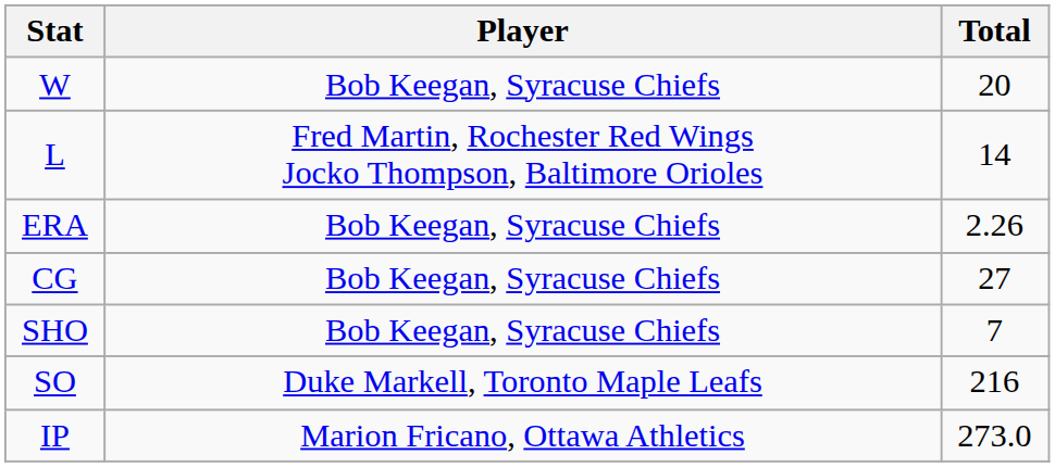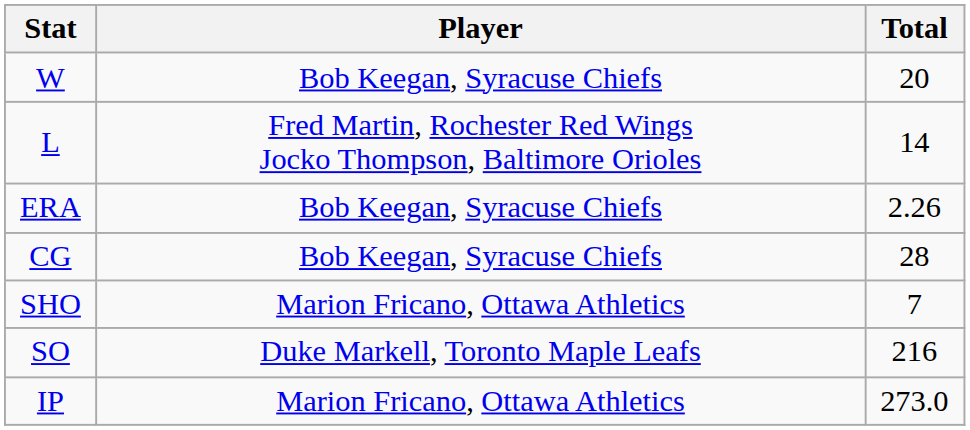CG | Total: 27 -> 28
SHO | Player: Bob Keegan, Syracuse Chiefs -> Marion Fricano, Ottawa Athletics
